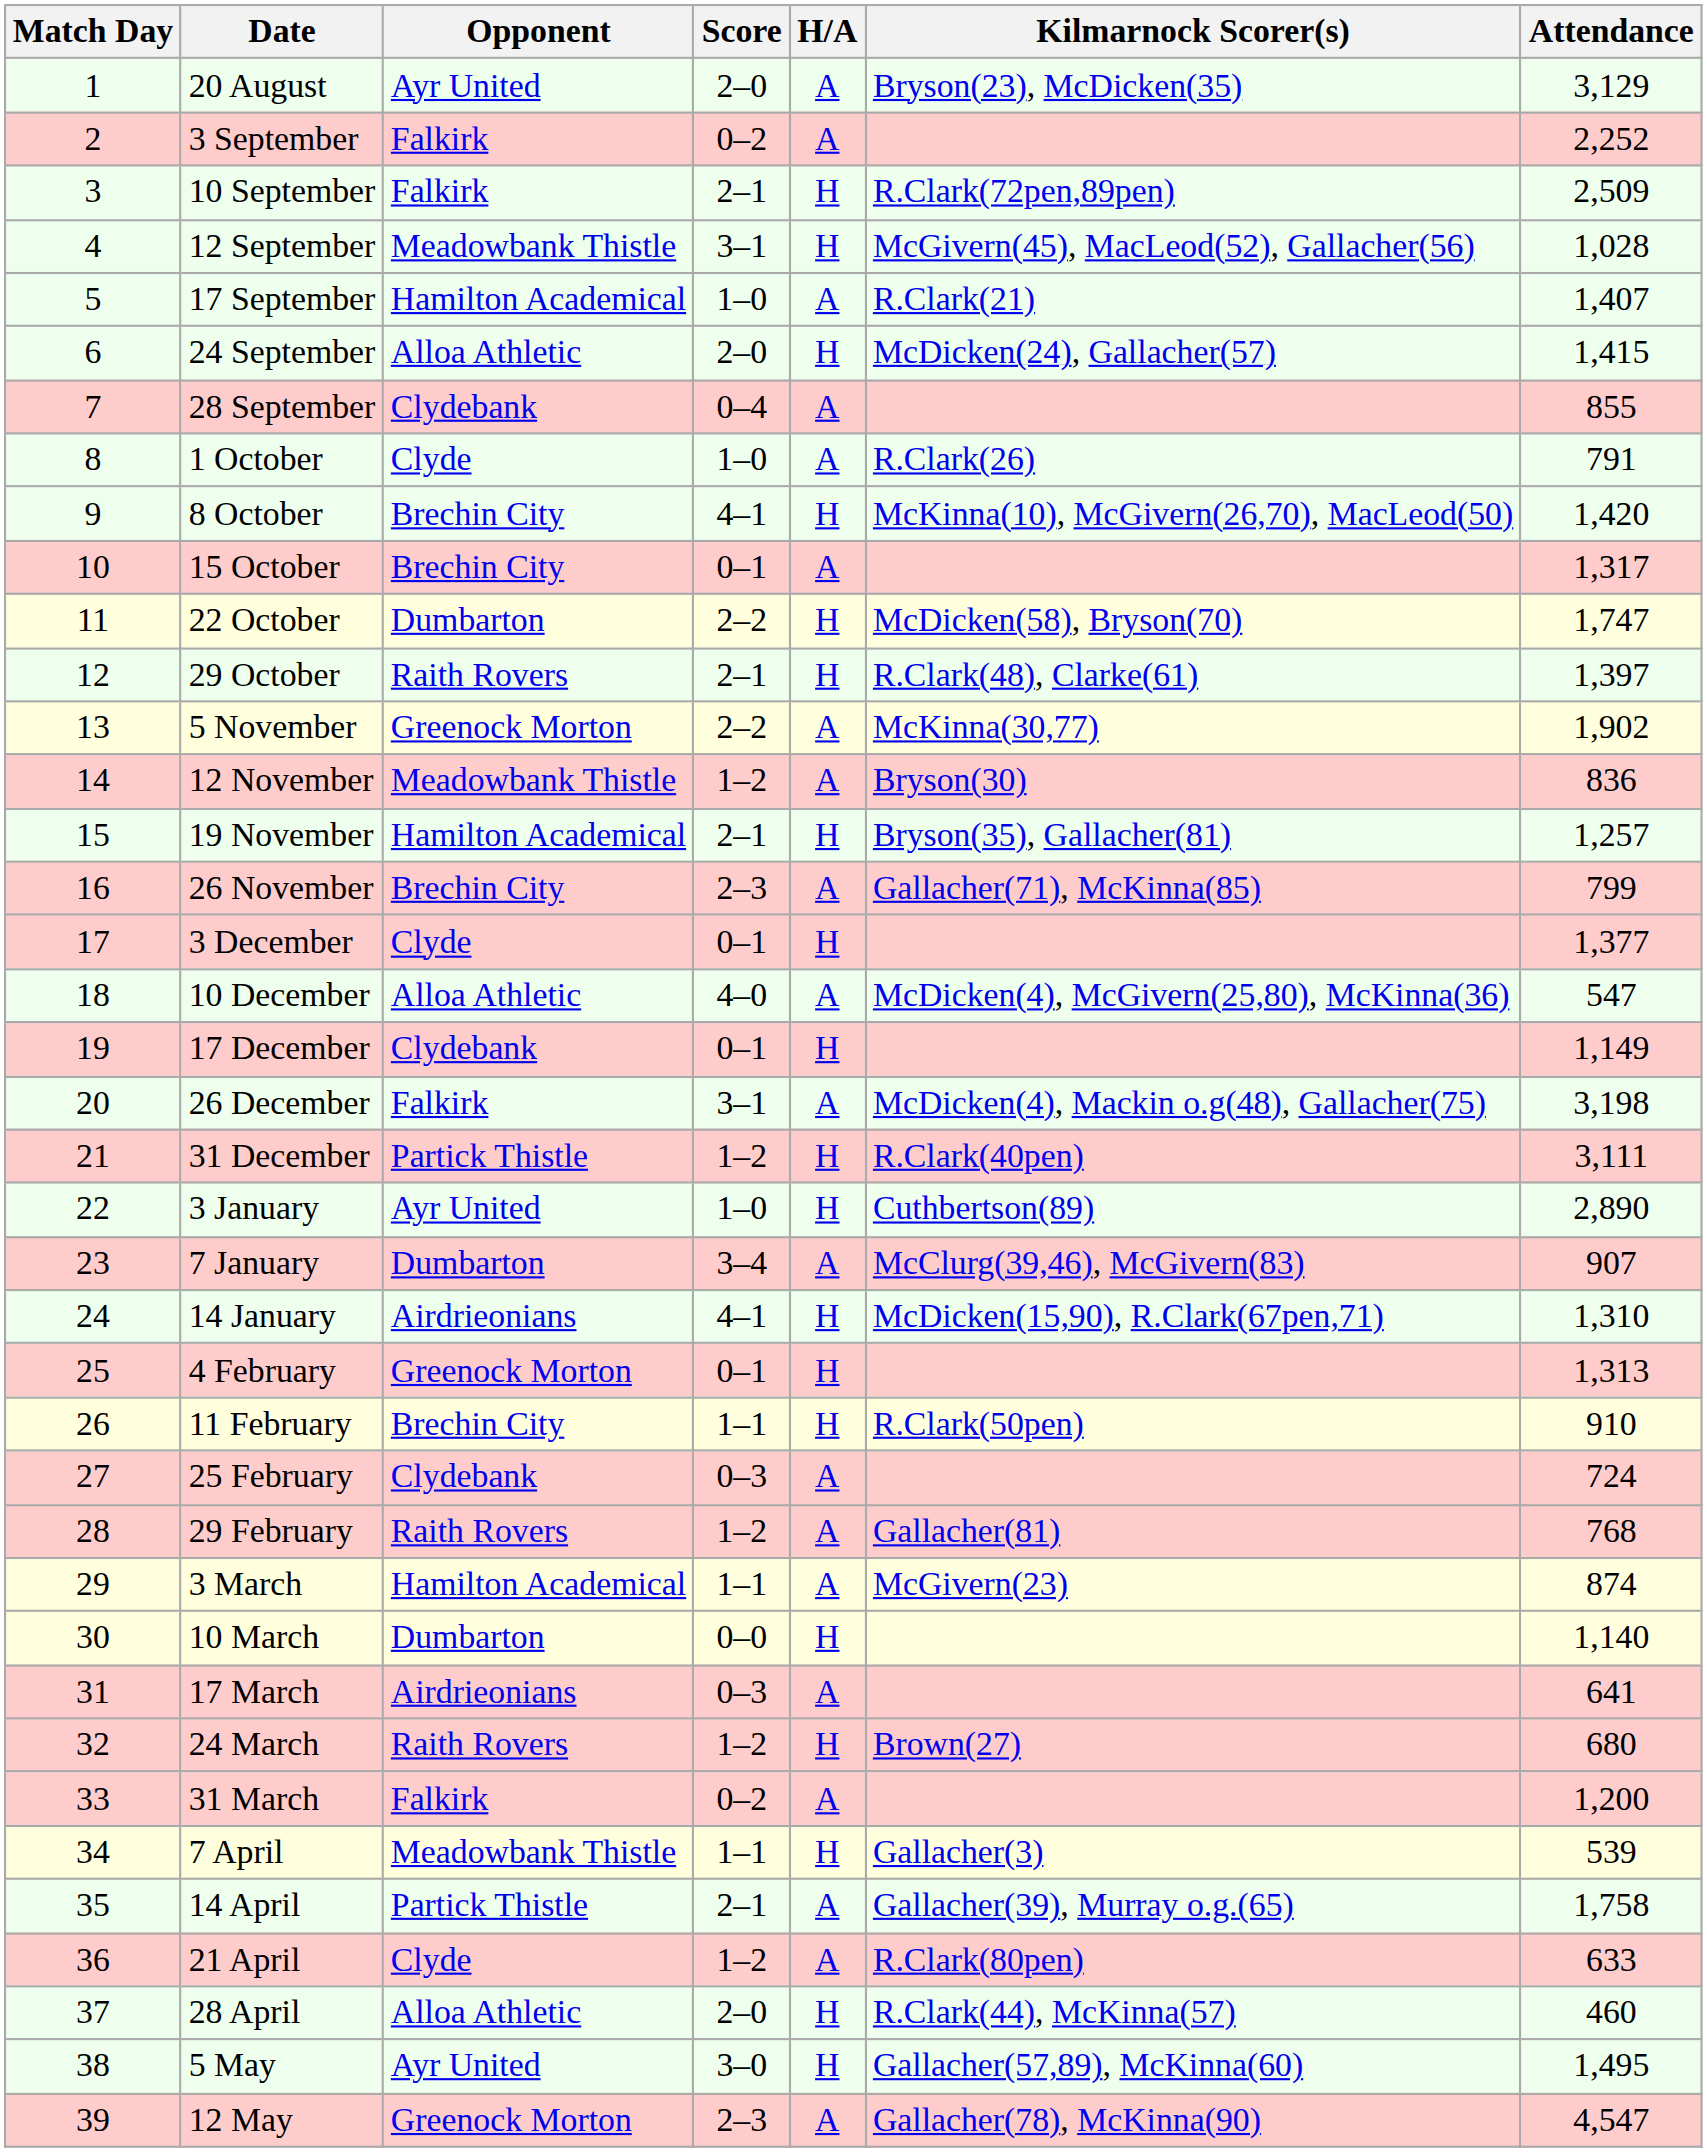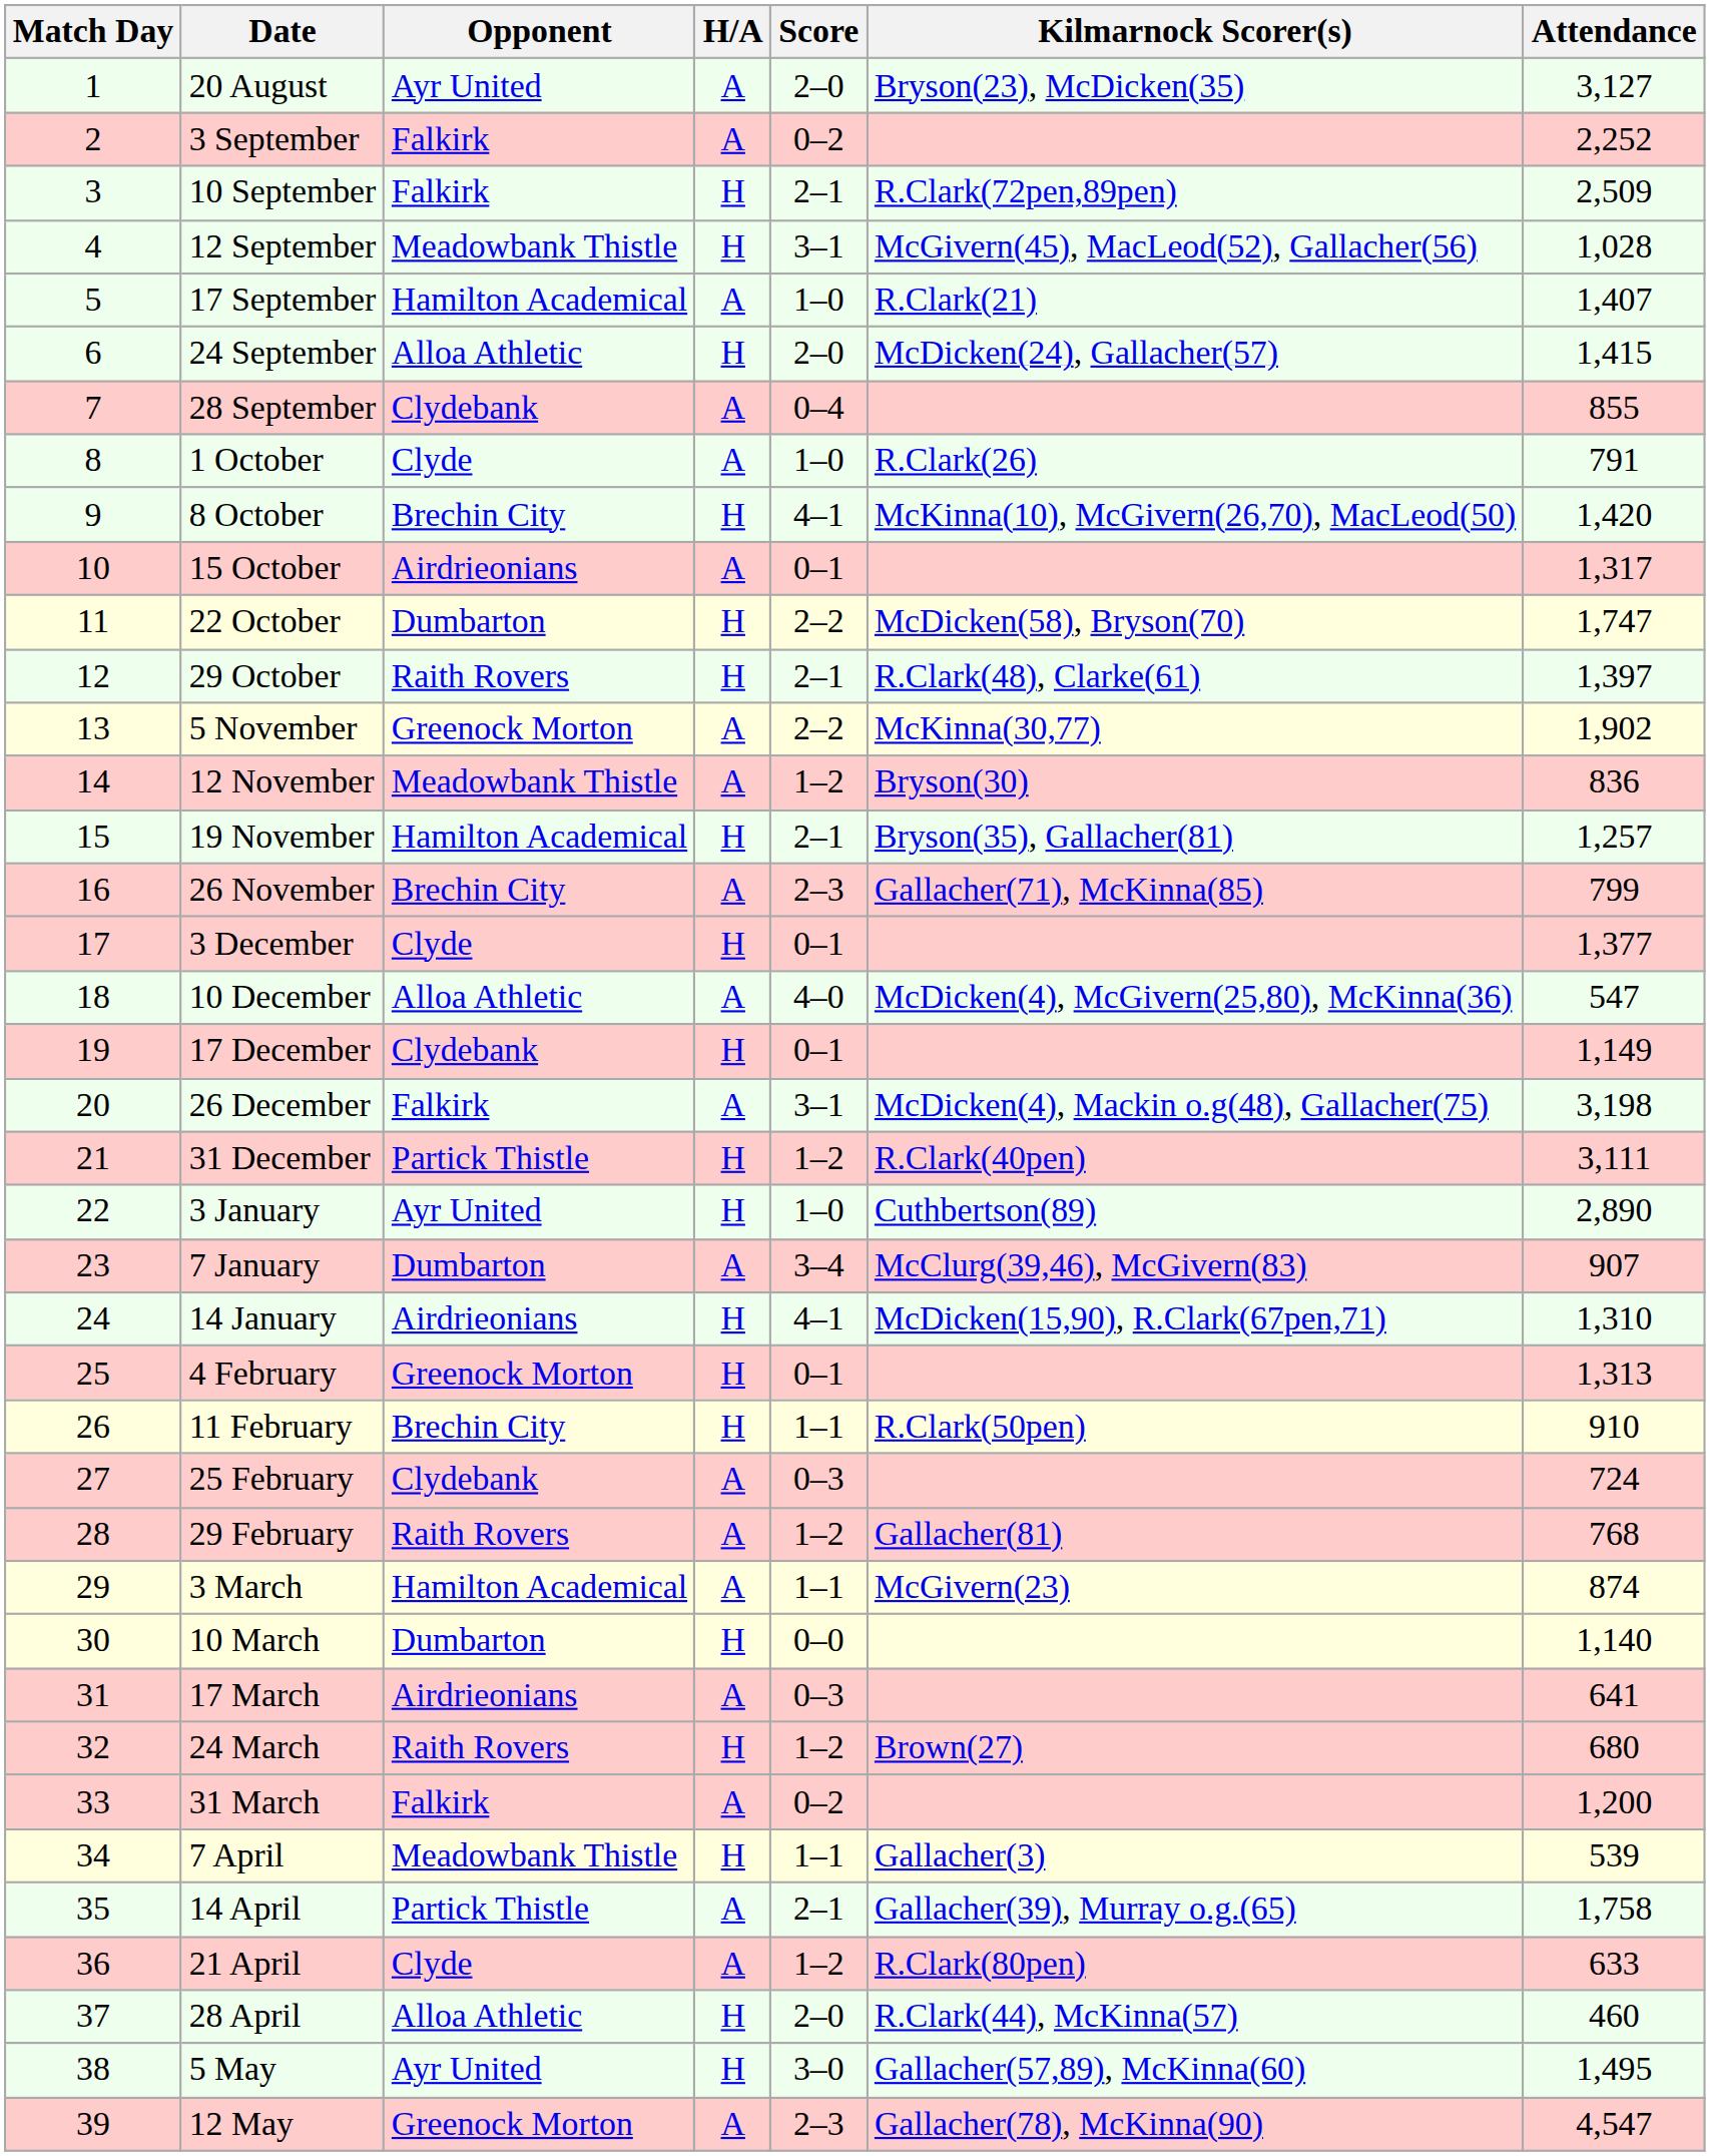columns swapped: H/A <-> Score
20 August | Attendance: 3,129 -> 3,127
15 October | Opponent: Brechin City -> Airdrieonians
